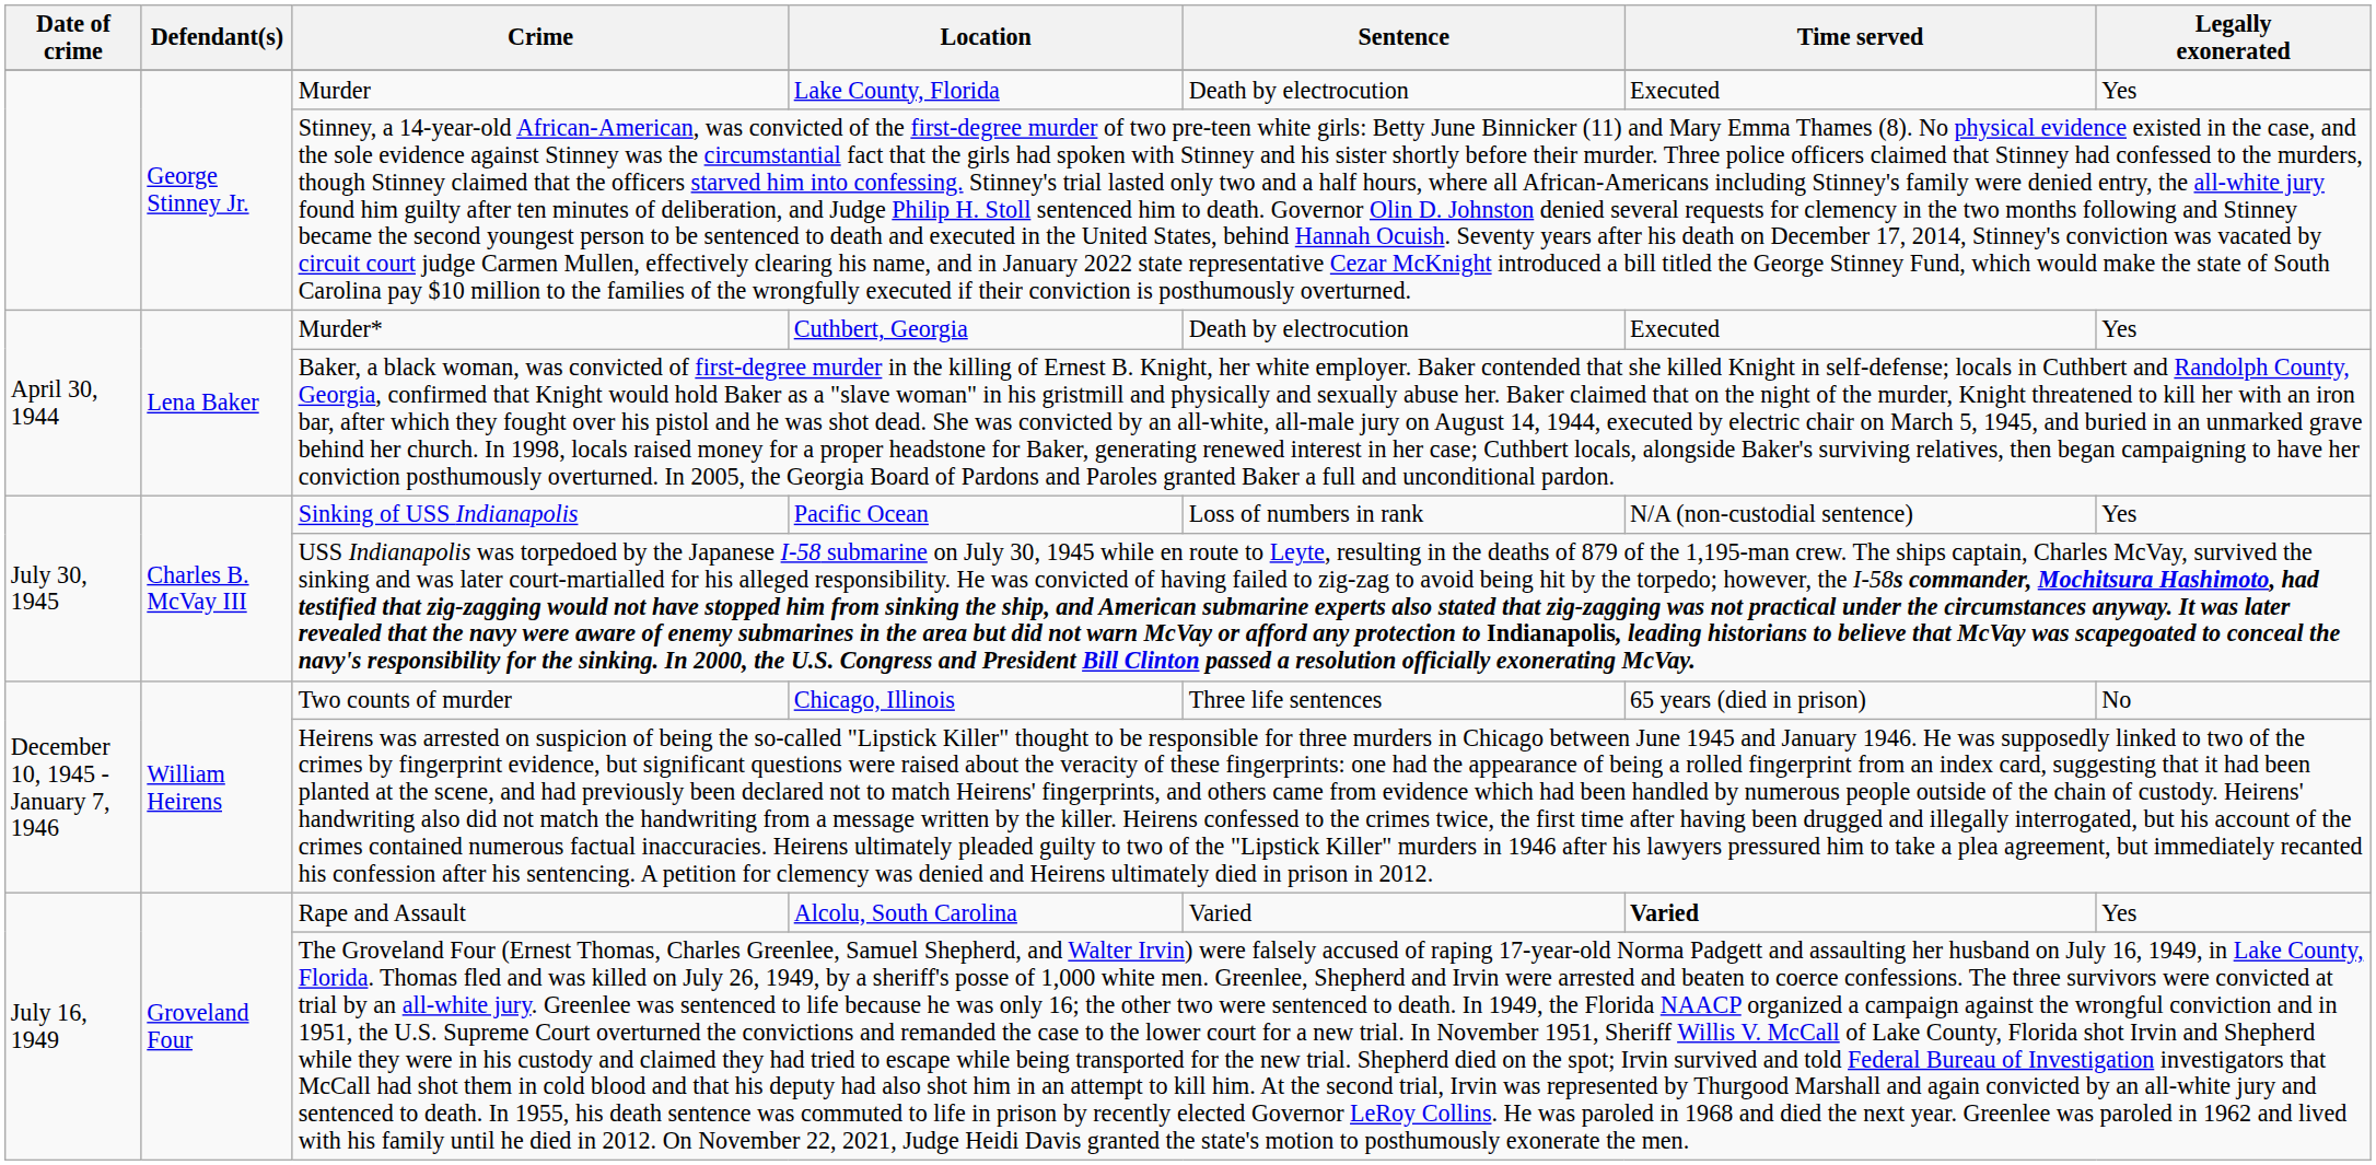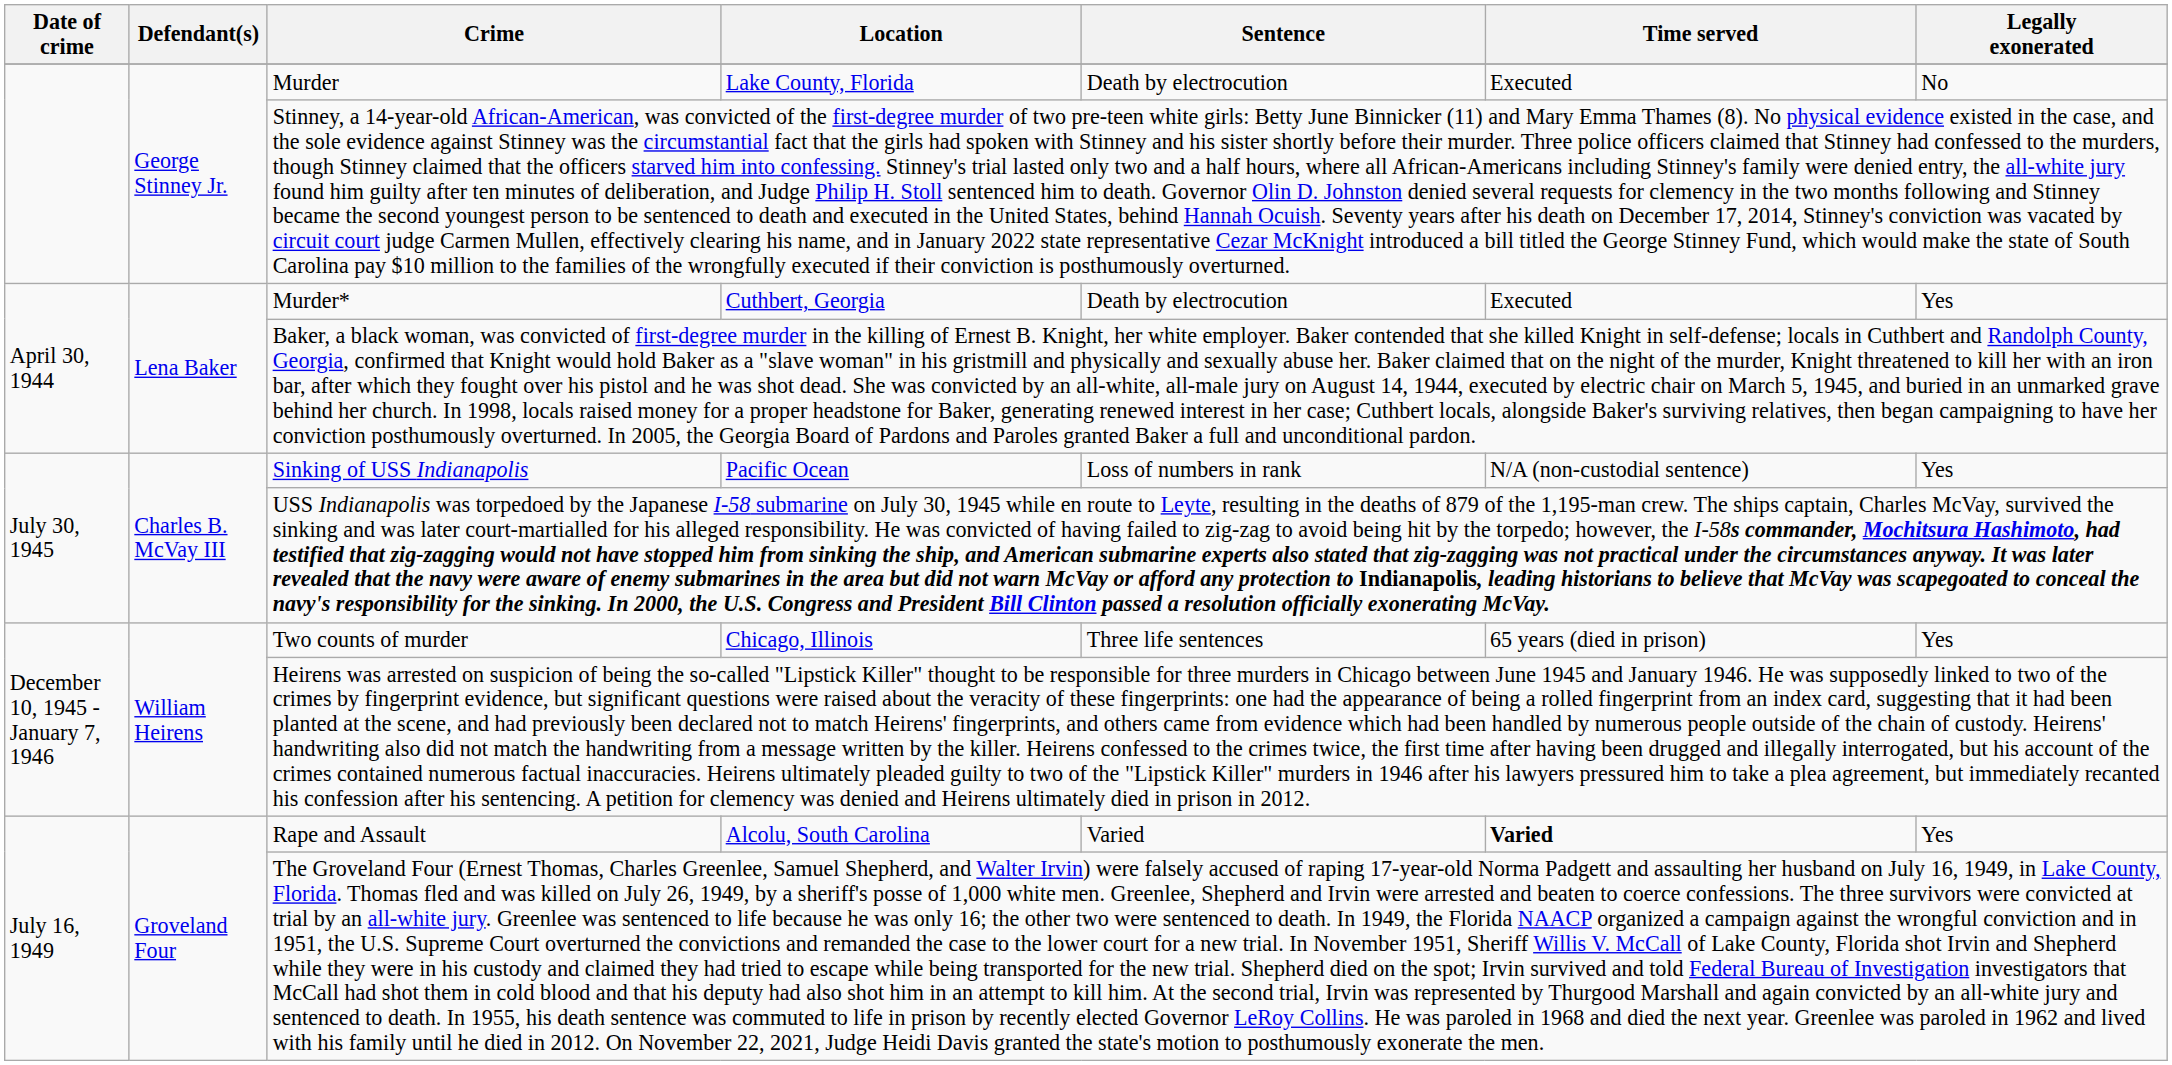Murder | Legally exonerated: Yes -> No
Two counts of murder | Legally exonerated: No -> Yes
